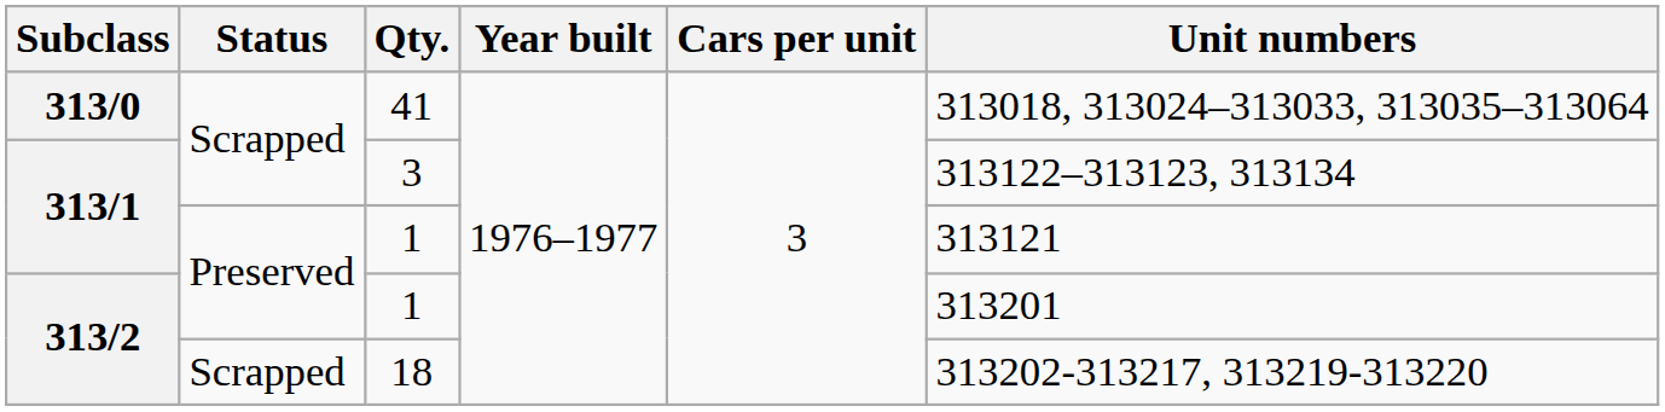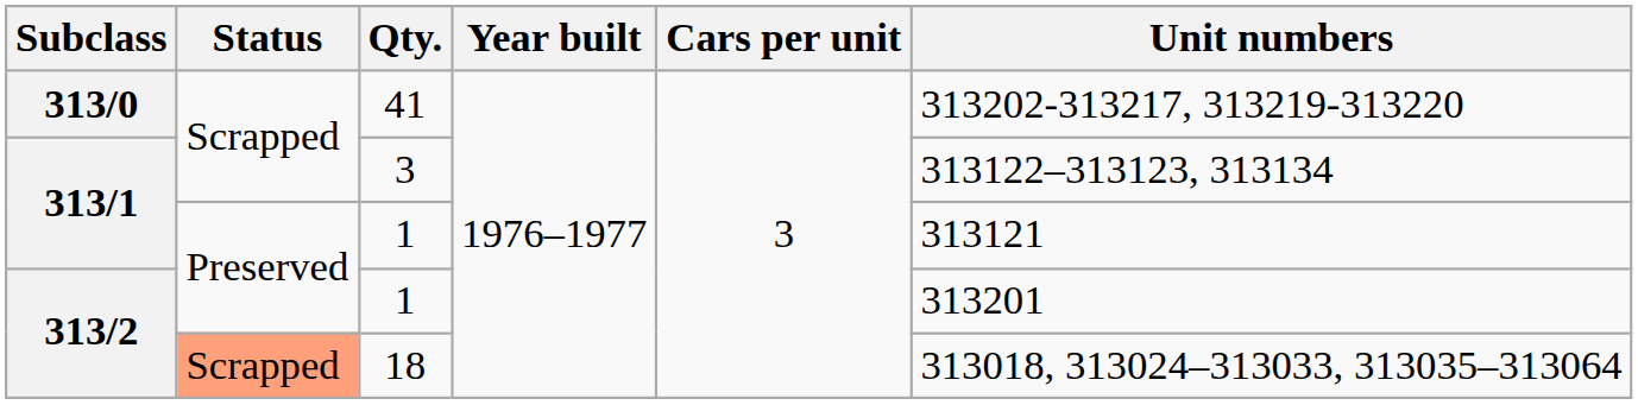41 | Unit numbers: 313018, 313024–313033, 313035–313064 -> 313202-313217, 313219-313220
18 | Status: no background -> lightsalmon background
18 | Unit numbers: 313202-313217, 313219-313220 -> 313018, 313024–313033, 313035–313064
